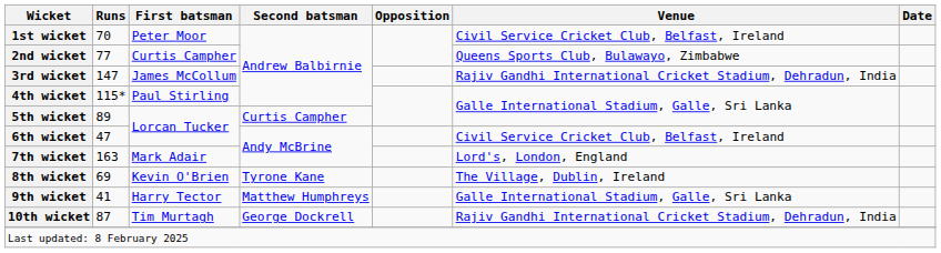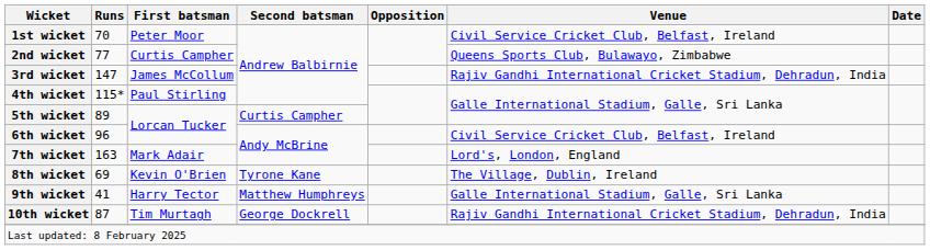6th wicket | Runs: 47 -> 96
